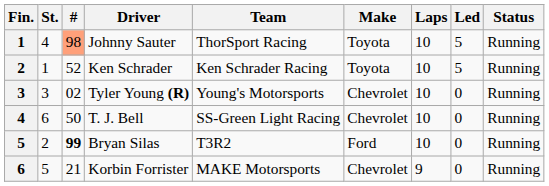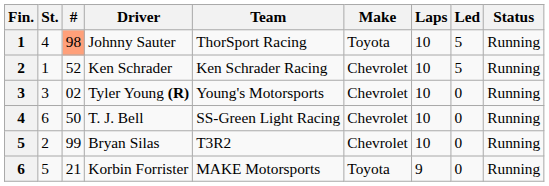Ken Schrader | Make: Toyota -> Chevrolet
Bryan Silas | #: bold -> normal
Bryan Silas | Make: Ford -> Chevrolet
Korbin Forrister | Make: Chevrolet -> Toyota
